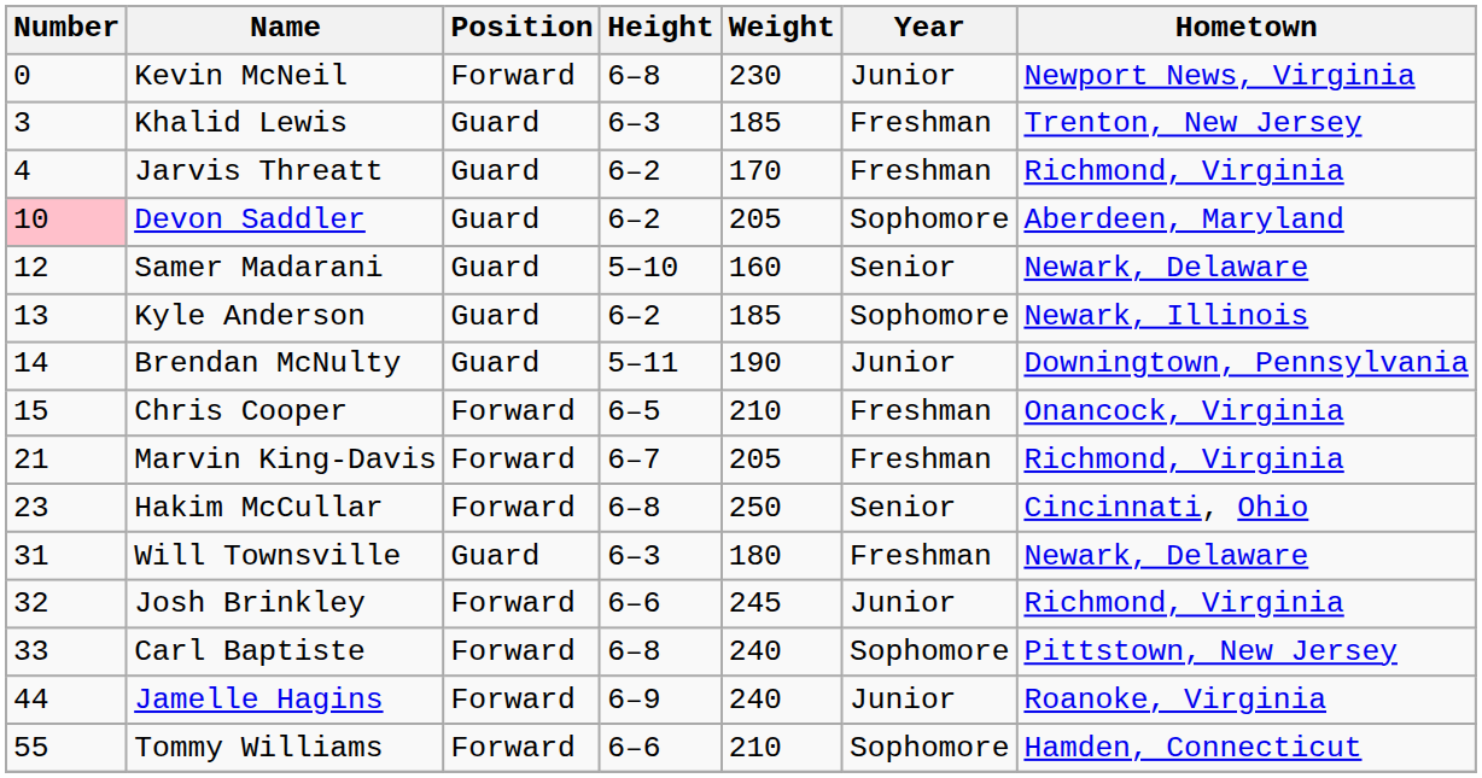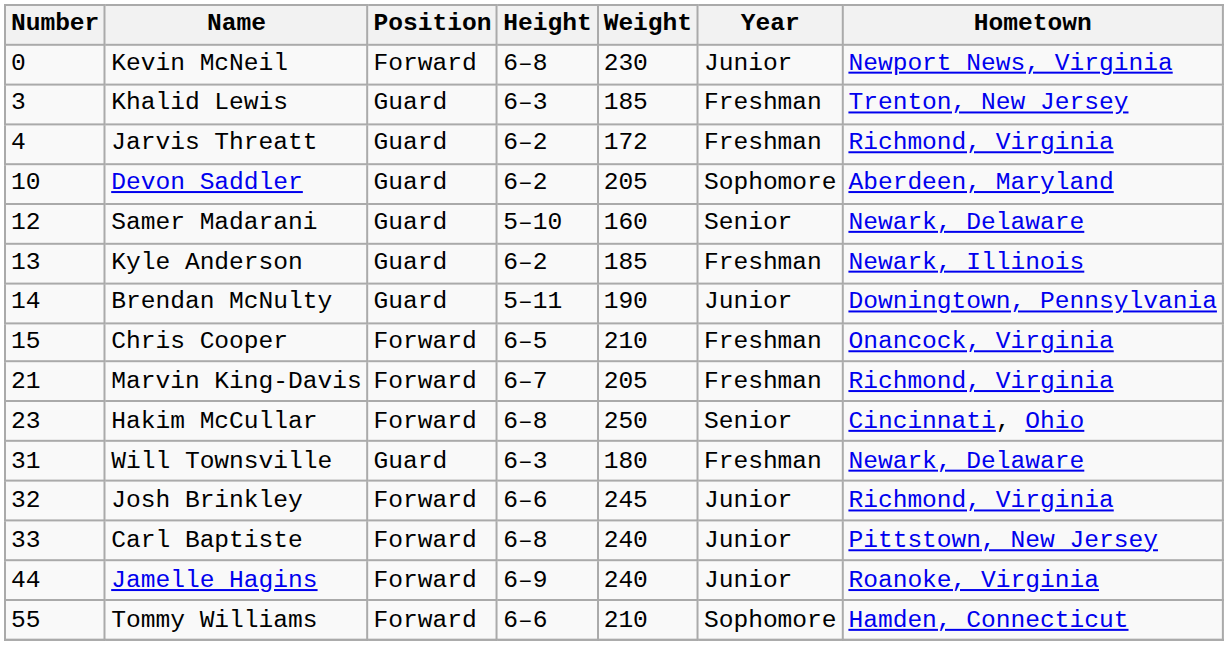Jarvis Threatt | Weight: 170 -> 172
Devon Saddler | Number: pink background -> no background
Kyle Anderson | Year: Sophomore -> Freshman
Carl Baptiste | Year: Sophomore -> Junior
